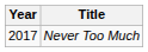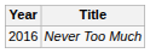Never Too Much | Year: 2017 -> 2016
